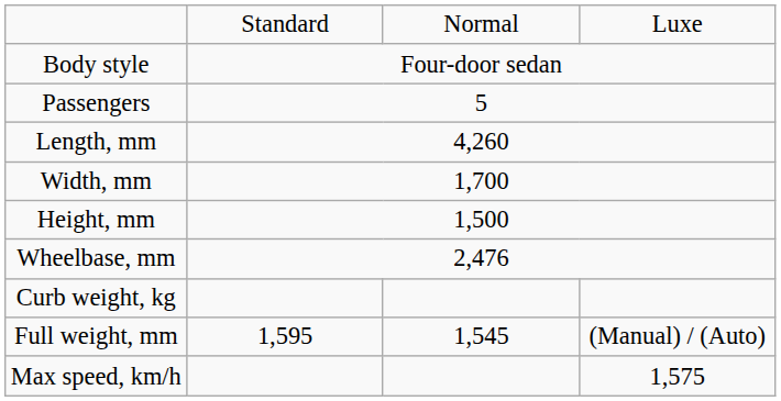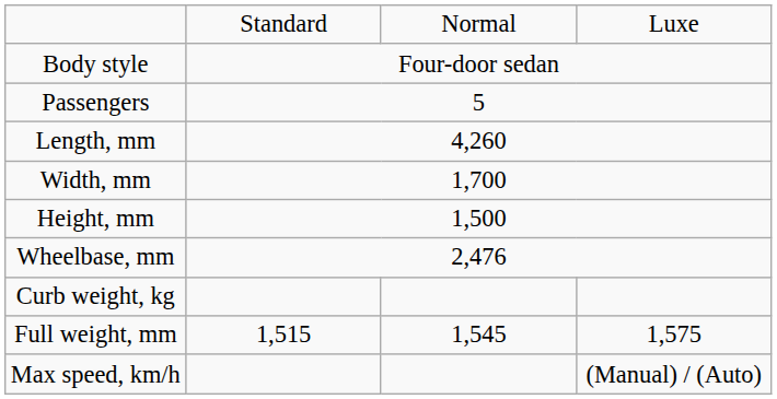Full weight, mm | column 2: 1,595 -> 1,515
Full weight, mm | column 4: (Manual) / (Auto) -> 1,575
Max speed, km/h | column 4: 1,575 -> (Manual) / (Auto)
